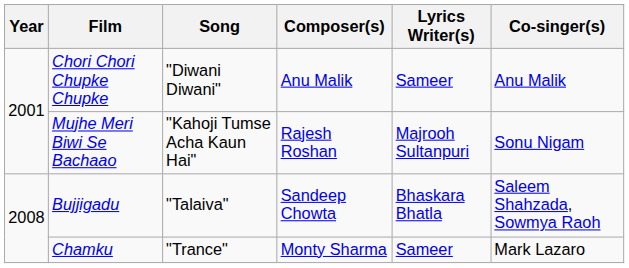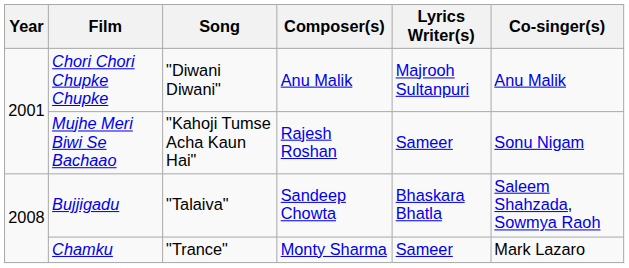Chori Chori Chupke Chupke | Lyrics Writer(s): Sameer -> Majrooh Sultanpuri
Mujhe Meri Biwi Se Bachaao | Lyrics Writer(s): Majrooh Sultanpuri -> Sameer
